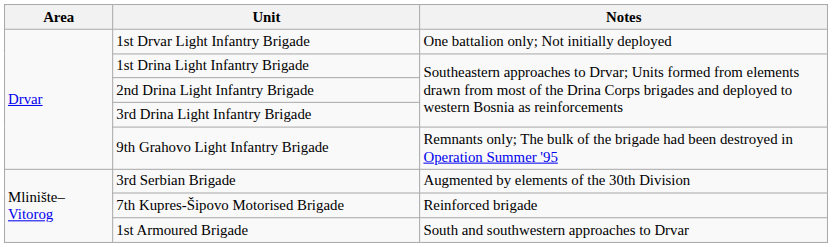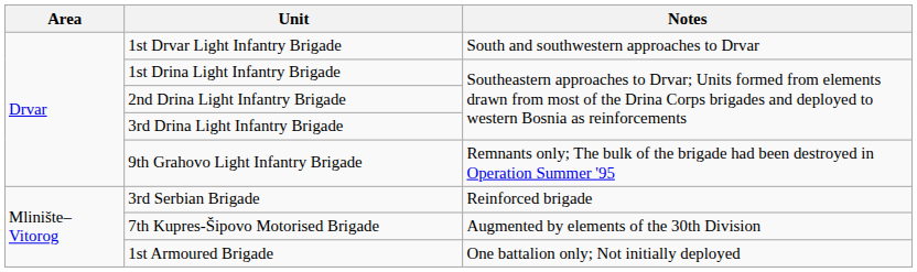1st Drvar Light Infantry Brigade | Notes: One battalion only; Not initially deployed -> South and southwestern approaches to Drvar
3rd Serbian Brigade | Notes: Augmented by elements of the 30th Division -> Reinforced brigade
7th Kupres-Šipovo Motorised Brigade | Notes: Reinforced brigade -> Augmented by elements of the 30th Division
1st Armoured Brigade | Notes: South and southwestern approaches to Drvar -> One battalion only; Not initially deployed
